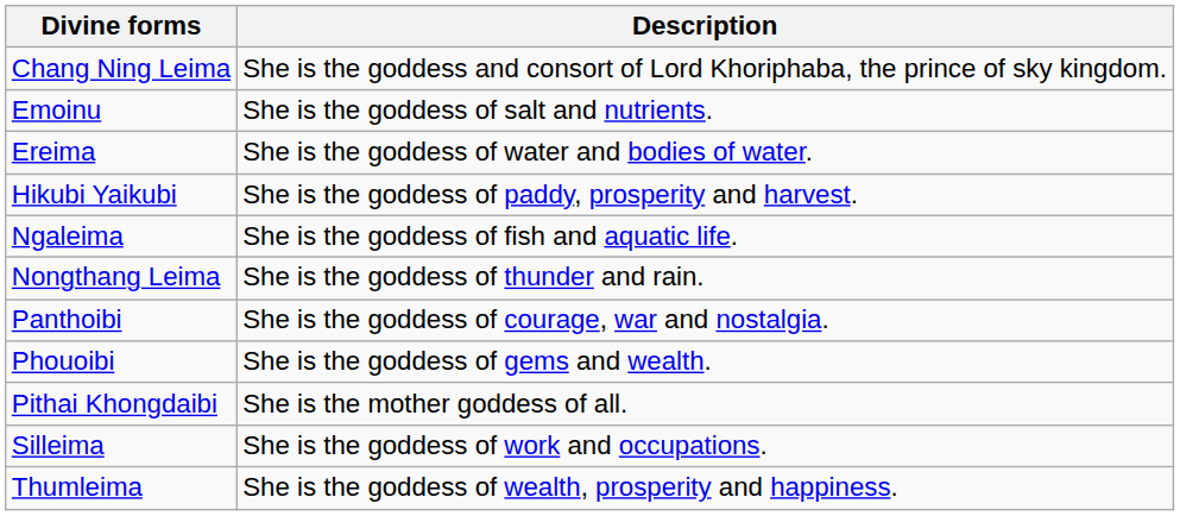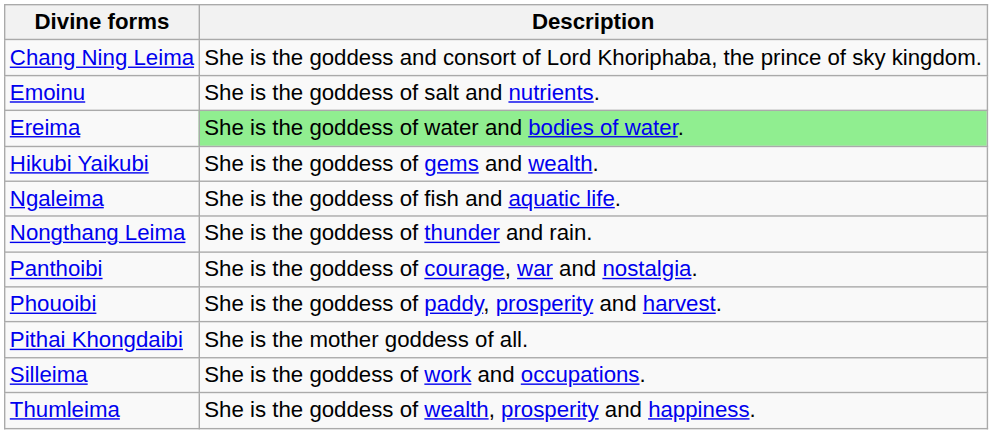Ereima | Description: no background -> lightgreen background
Hikubi Yaikubi | Description: She is the goddess of paddy, prosperity and harvest. -> She is the goddess of gems and wealth.
Phouoibi | Description: She is the goddess of gems and wealth. -> She is the goddess of paddy, prosperity and harvest.
